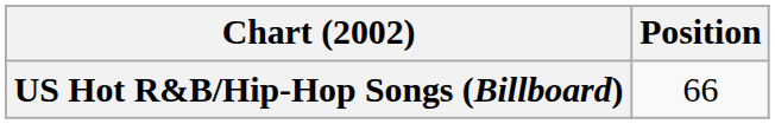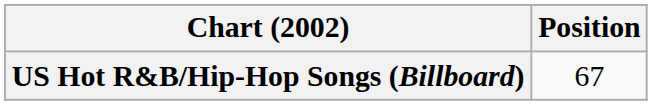US Hot R&B/Hip-Hop Songs (Billboard) | Position: 66 -> 67
